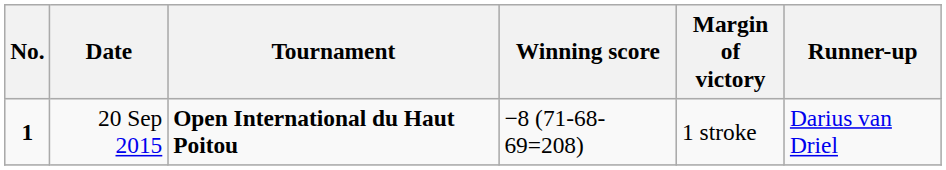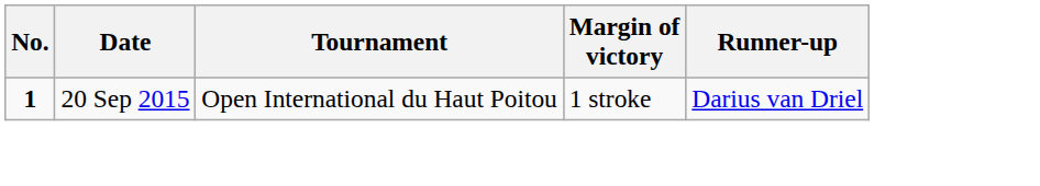- column: Winning score | −8 (71-68-69=208)
20 Sep 2015 | Tournament: bold -> normal
